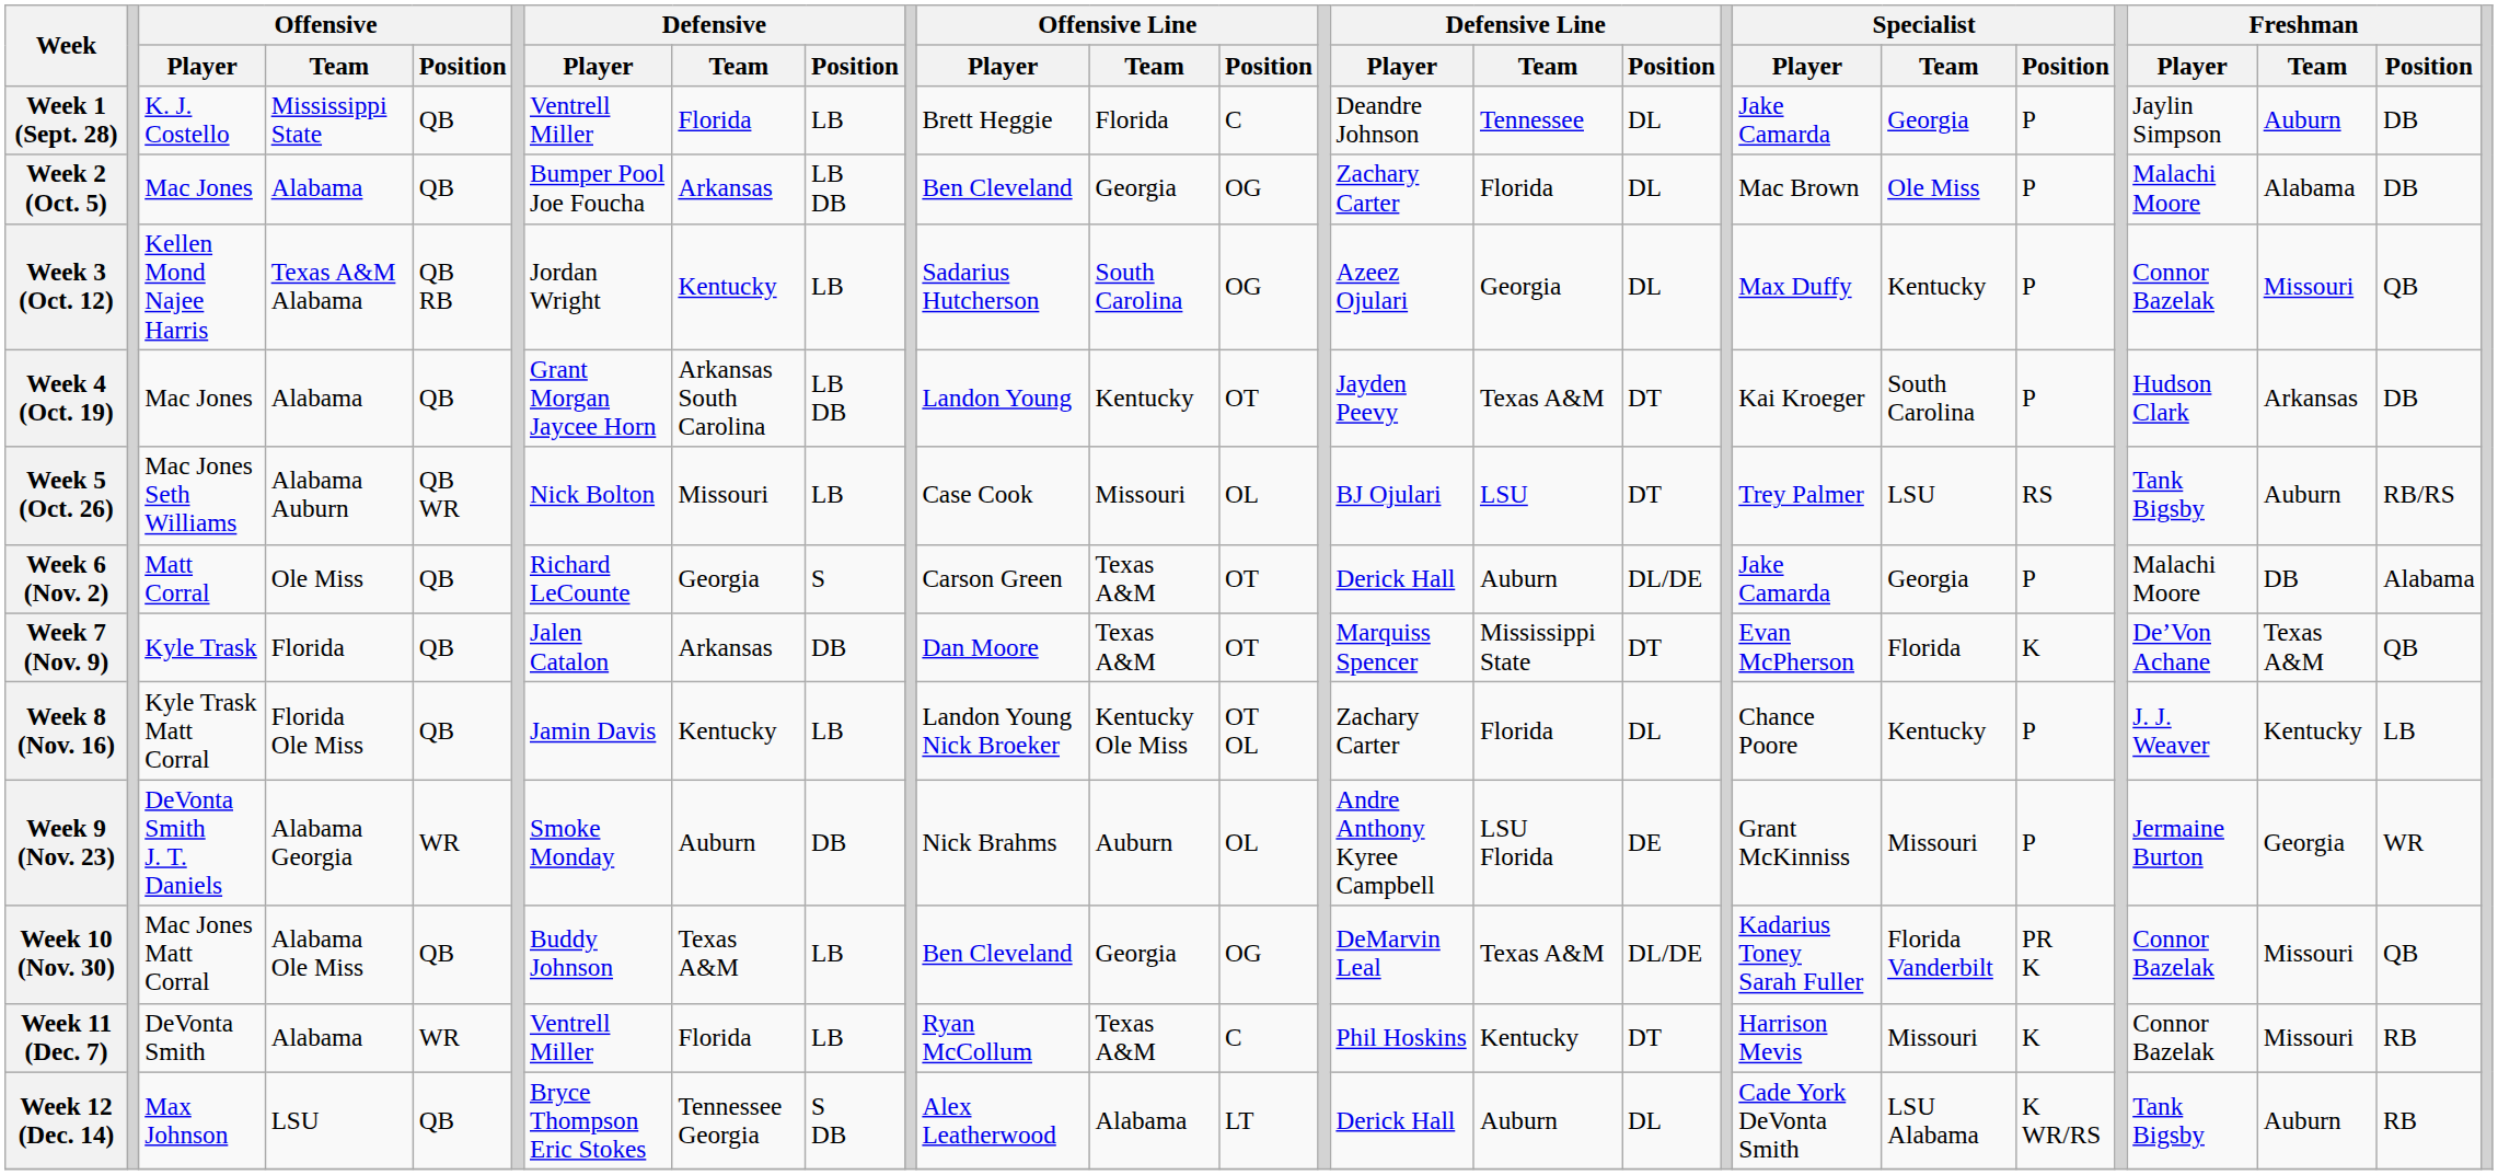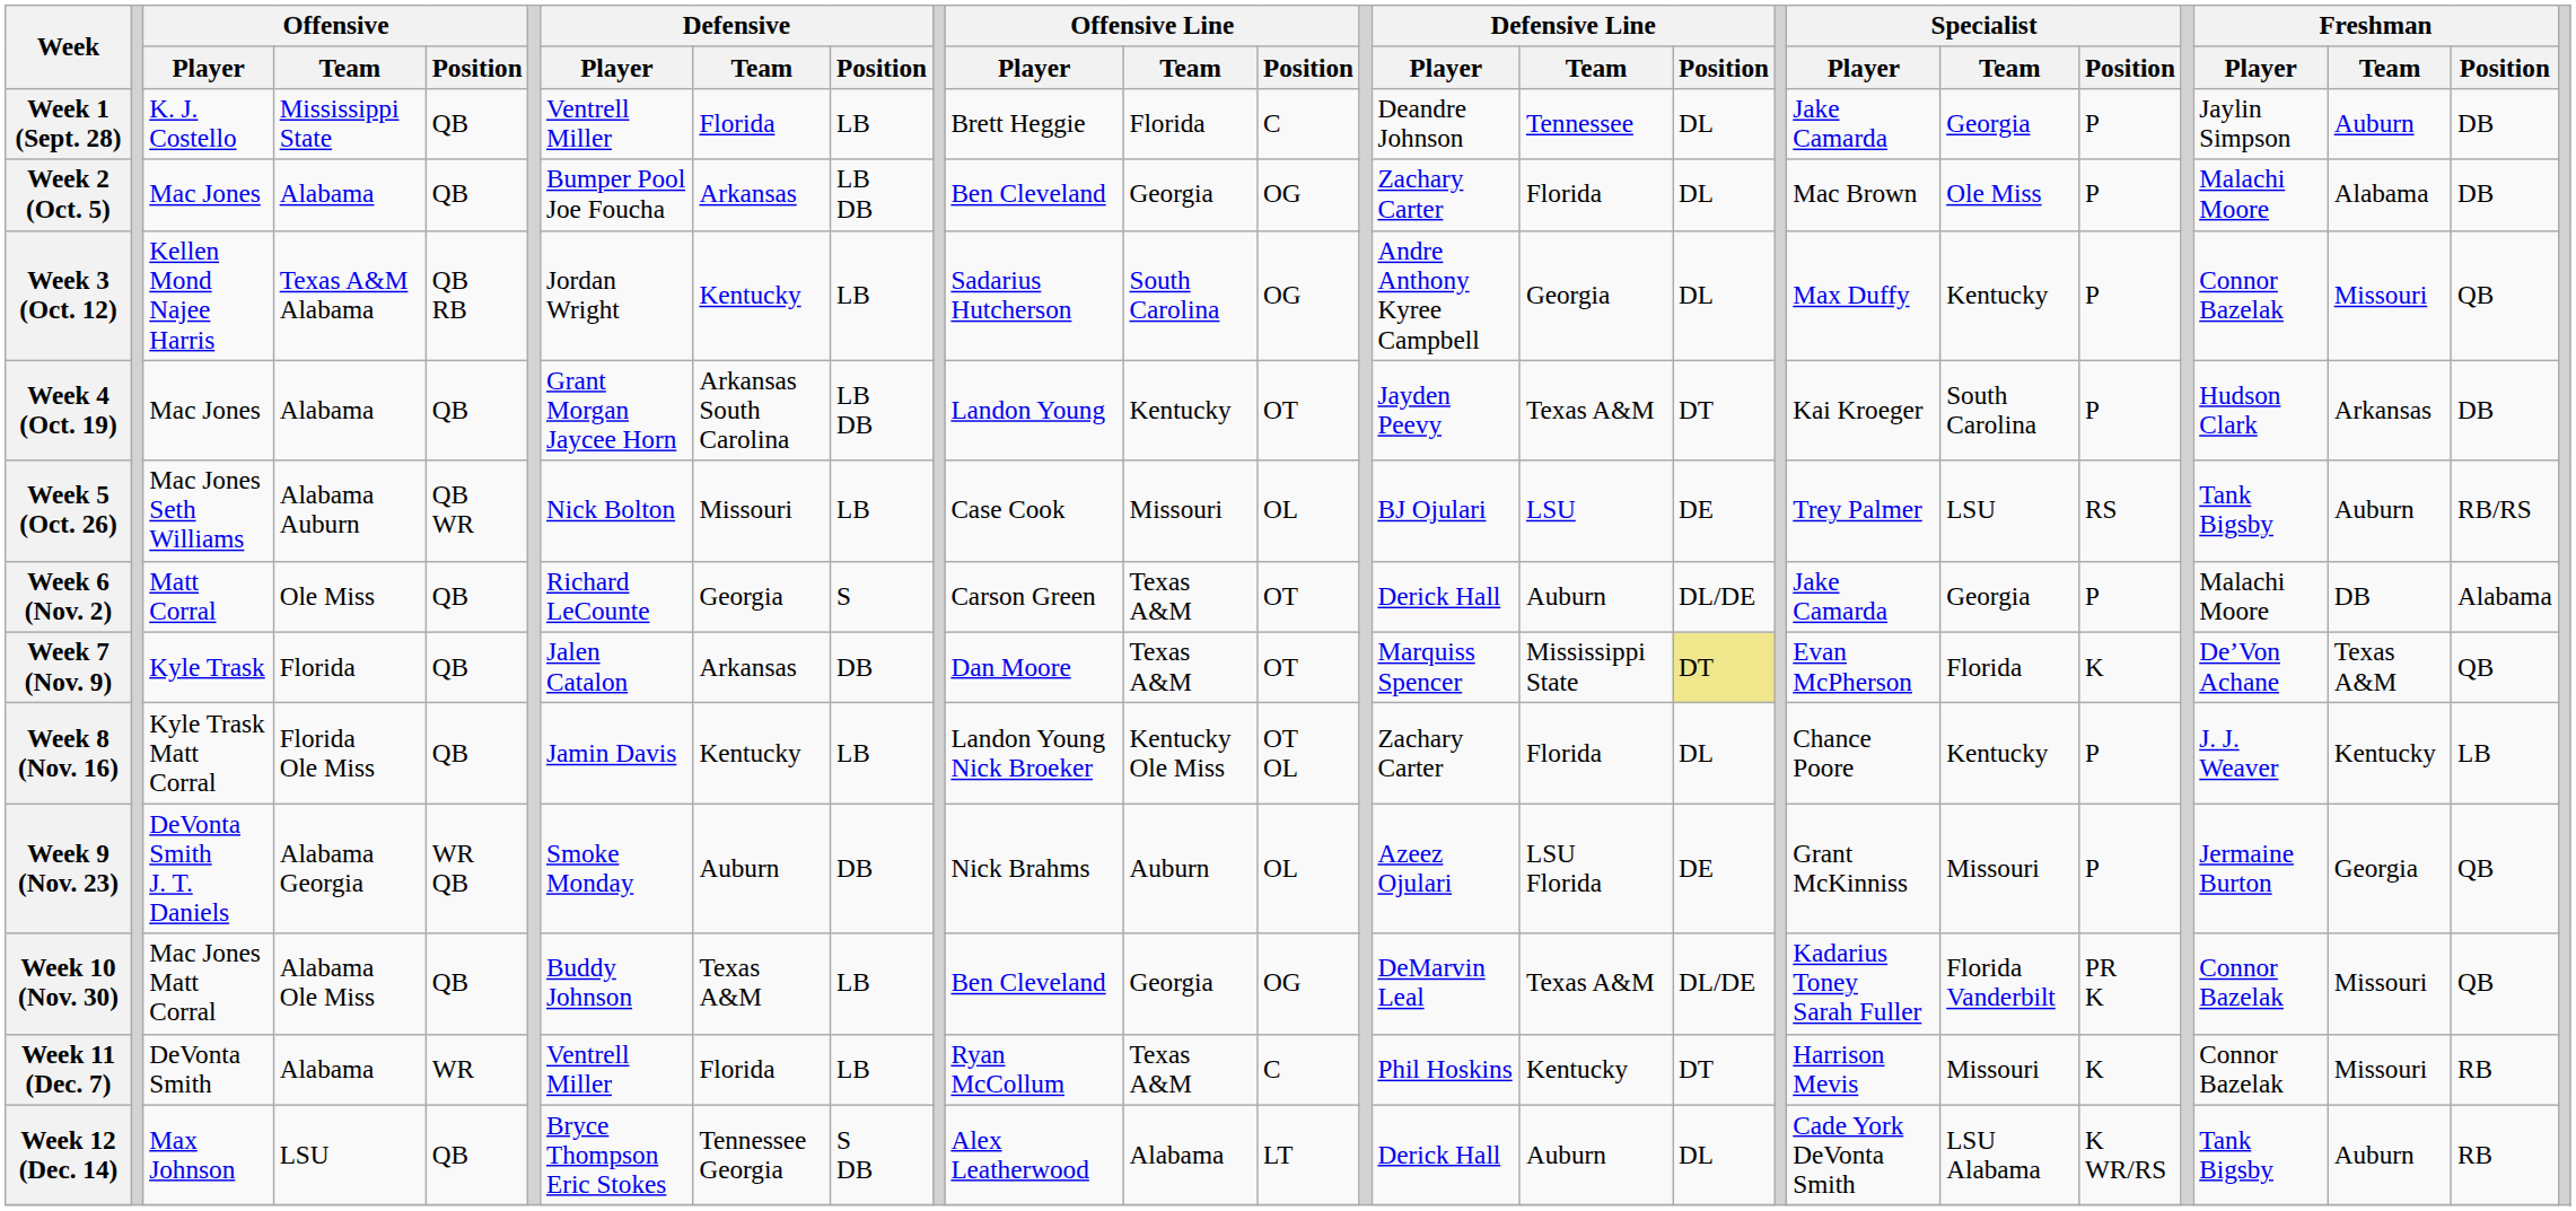Week 3 (Oct. 12) | Defensive Line / Player: Azeez Ojulari -> Andre Anthony Kyree Campbell
Week 5 (Oct. 26) | Defensive Line / Position: DT -> DE
Week 7 (Nov. 9) | Defensive Line / Position: no background -> khaki background
Week 9 (Nov. 23) | Offensive / Position: WR -> WR QB
Week 9 (Nov. 23) | Defensive Line / Player: Andre Anthony Kyree Campbell -> Azeez Ojulari
Week 9 (Nov. 23) | Freshman / Position: WR -> QB
